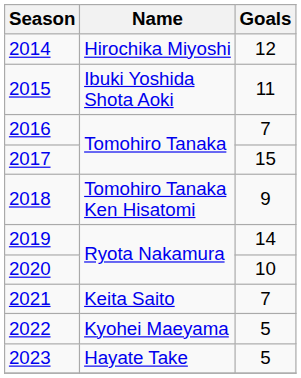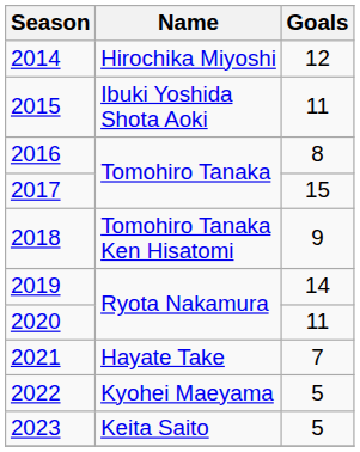2016 | Goals: 7 -> 8
2020 | Goals: 10 -> 11
2021 | Name: Keita Saito -> Hayate Take
2023 | Name: Hayate Take -> Keita Saito
